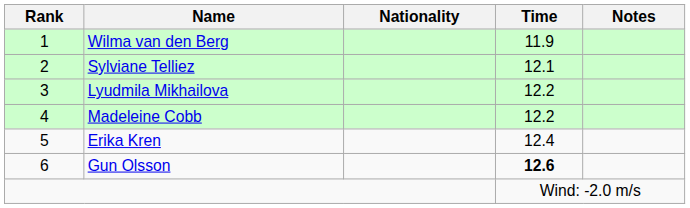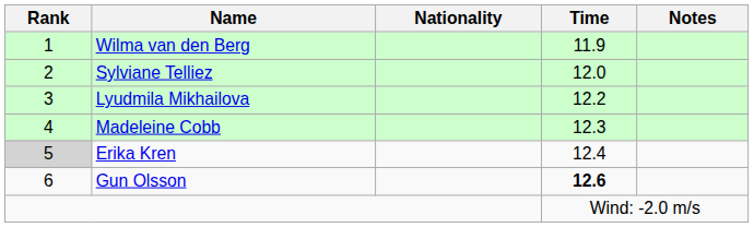Sylviane Telliez | Time: 12.1 -> 12.0
Madeleine Cobb | Time: 12.2 -> 12.3
Erika Kren | Rank: no background -> lightgrey background
